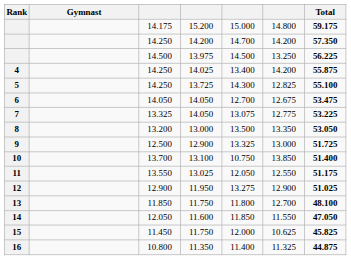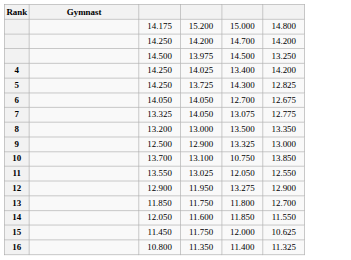- column: Total | 59.175 | 57.350 | 56.225 | 55.875 | 55.100 | 53.475 | 53.225 | 53.050 | 51.725 | 51.400 | 51.175 | 51.025 | 48.100 | 47.050 | 45.825 | 44.875
